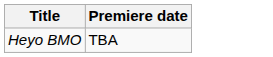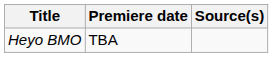+ column: Source(s)
